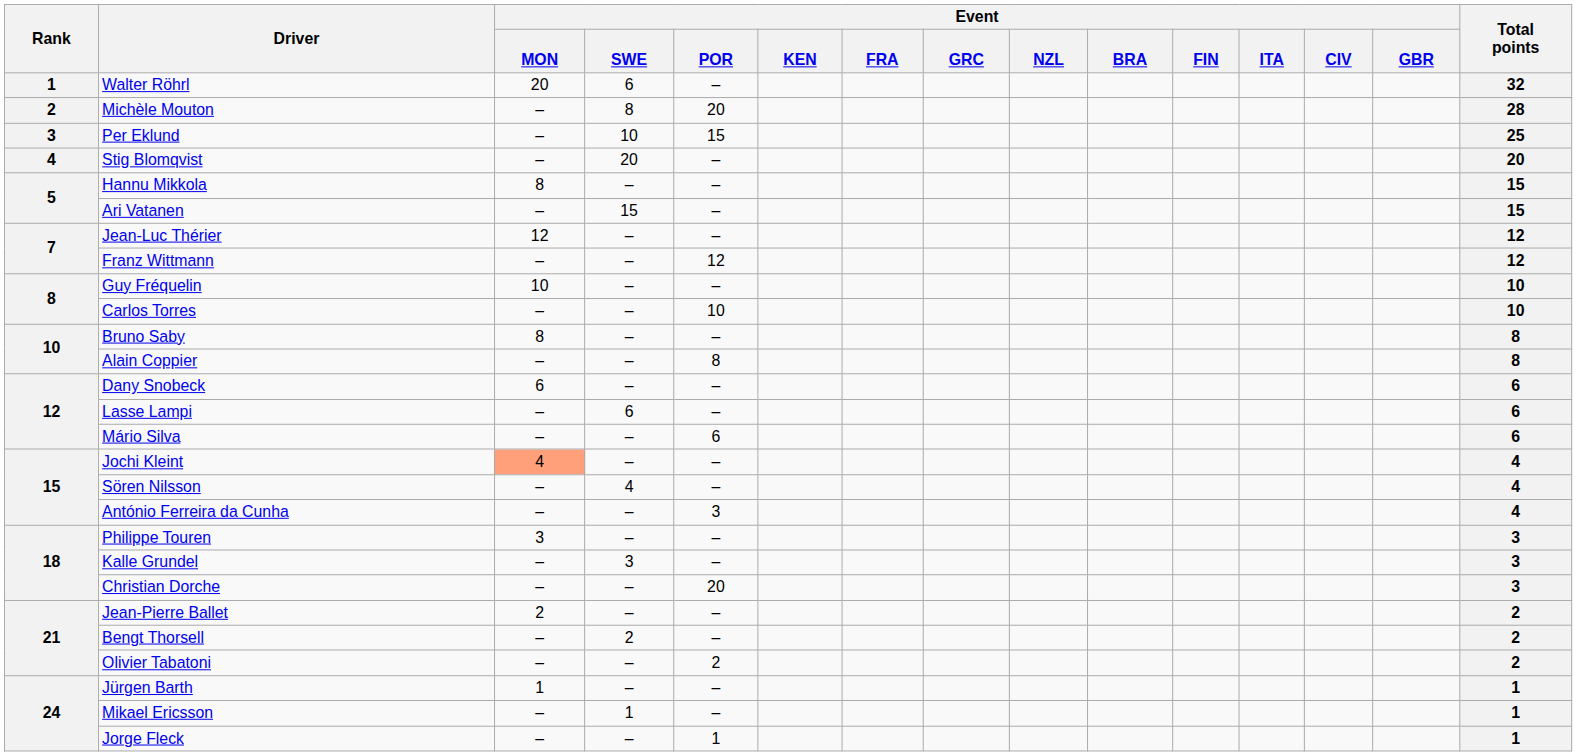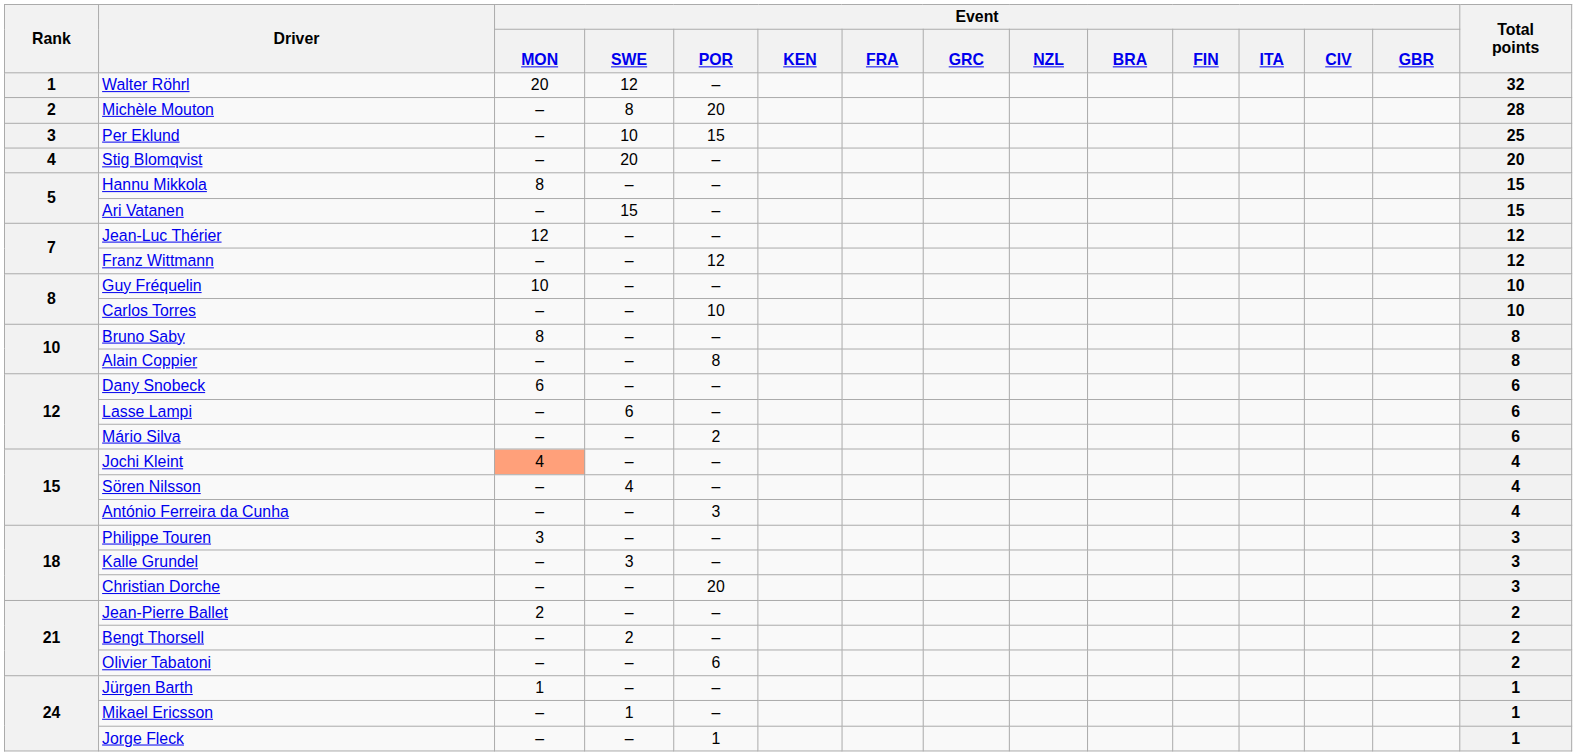Walter Röhrl | Event / SWE: 6 -> 12
Mário Silva | Event / POR: 6 -> 2
Olivier Tabatoni | Event / POR: 2 -> 6
